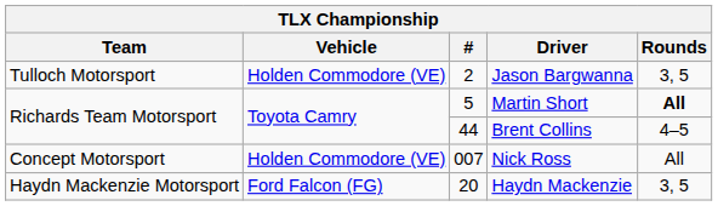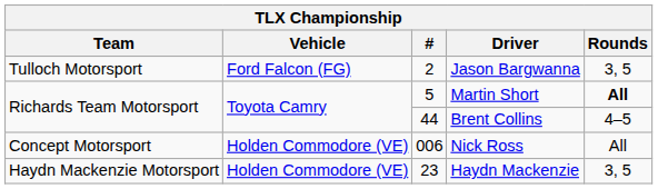Jason Bargwanna | Vehicle: Holden Commodore (VE) -> Ford Falcon (FG)
Nick Ross | #: 007 -> 006
Haydn Mackenzie | Vehicle: Ford Falcon (FG) -> Holden Commodore (VE)
Haydn Mackenzie | #: 20 -> 23
